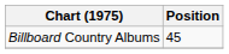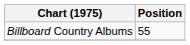Billboard Country Albums | Position: 45 -> 55
